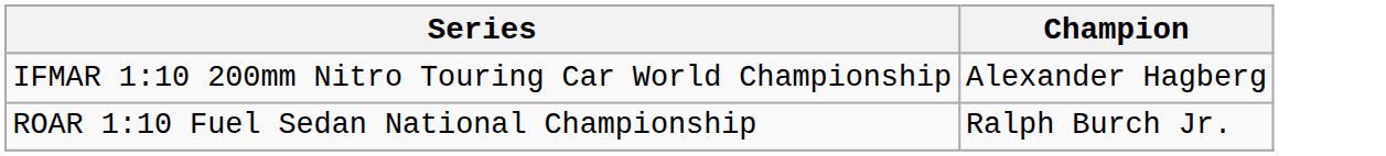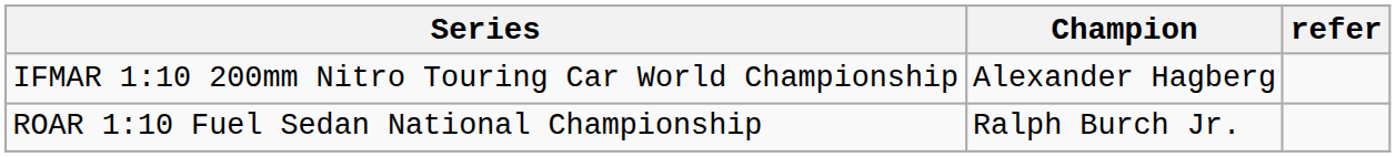+ column: refer
